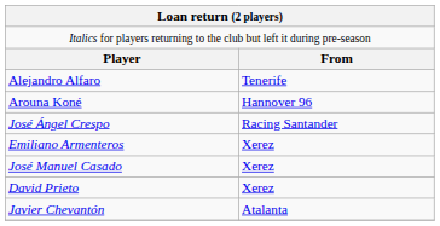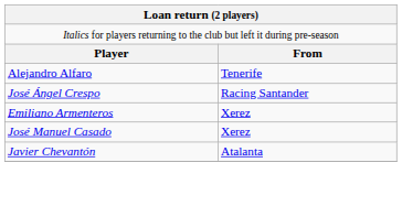- row: Arouna Koné | Hannover 96
- row: David Prieto | Xerez
